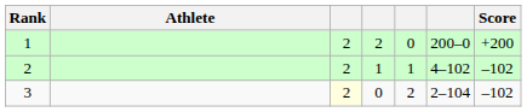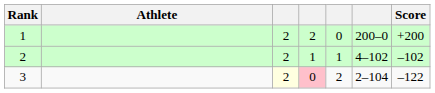3 | column 4: no background -> pink background
3 | Score: –102 -> –122
